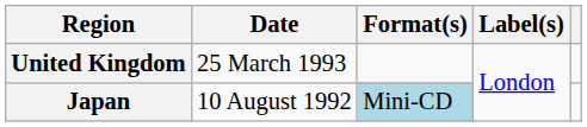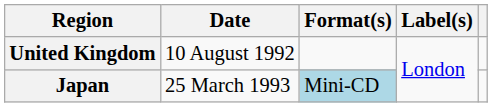United Kingdom | Date: 25 March 1993 -> 10 August 1992
Japan | Date: 10 August 1992 -> 25 March 1993
